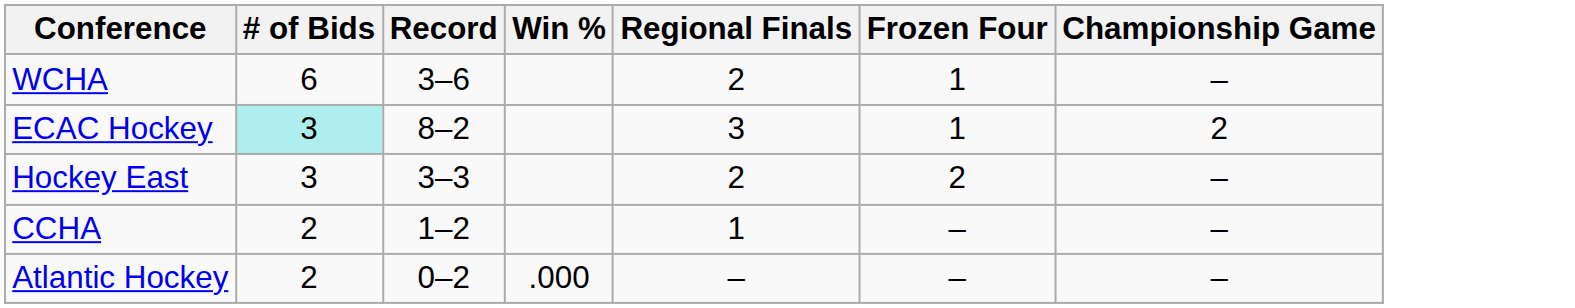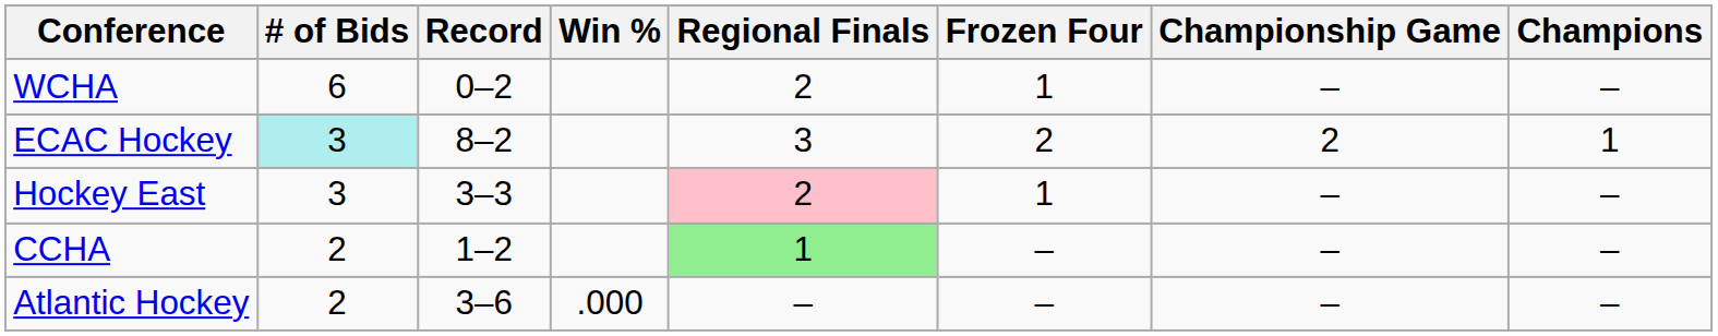+ column: Champions | – | 1 | – | – | –
WCHA | Record: 3–6 -> 0–2
ECAC Hockey | Frozen Four: 1 -> 2
Hockey East | Regional Finals: no background -> pink background
Hockey East | Frozen Four: 2 -> 1
CCHA | Regional Finals: no background -> lightgreen background
Atlantic Hockey | Record: 0–2 -> 3–6
